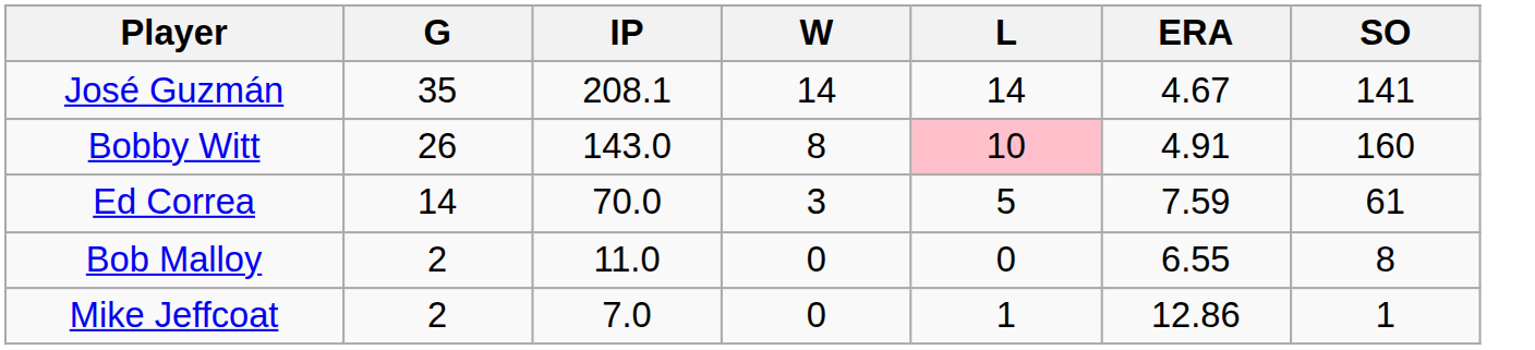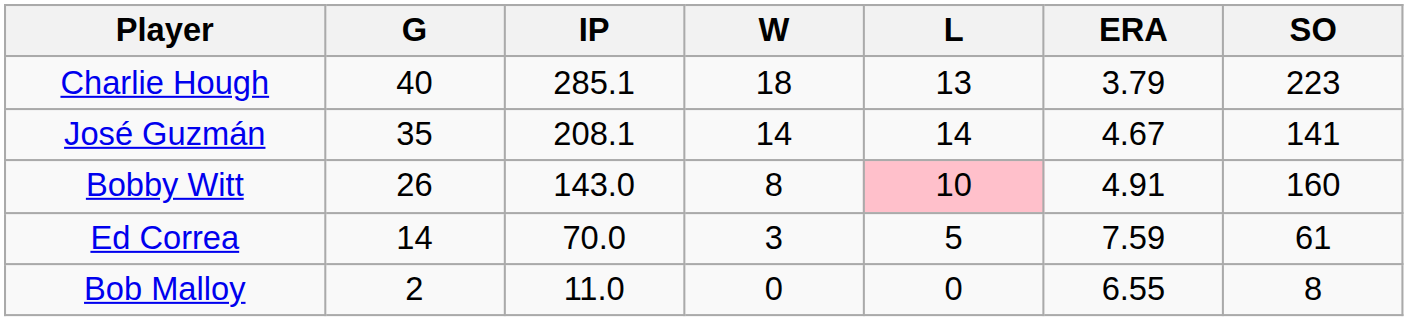+ row: Charlie Hough | 40 | 285.1 | 18 | 13 | 3.79 | 223
- row: Mike Jeffcoat | 2 | 7.0 | 0 | 1 | 12.86 | 1
